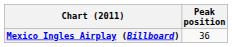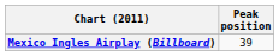Mexico Ingles Airplay (Billboard) | Peak position: 36 -> 39
